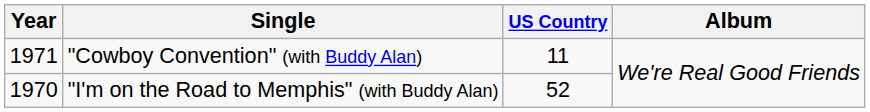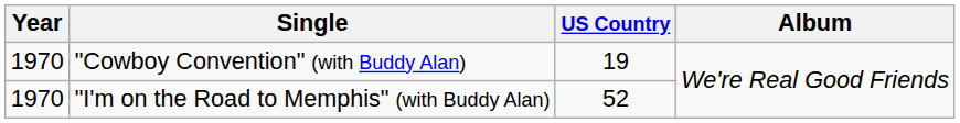"Cowboy Convention" (with Buddy Alan) | Year: 1971 -> 1970
"Cowboy Convention" (with Buddy Alan) | US Country: 11 -> 19
